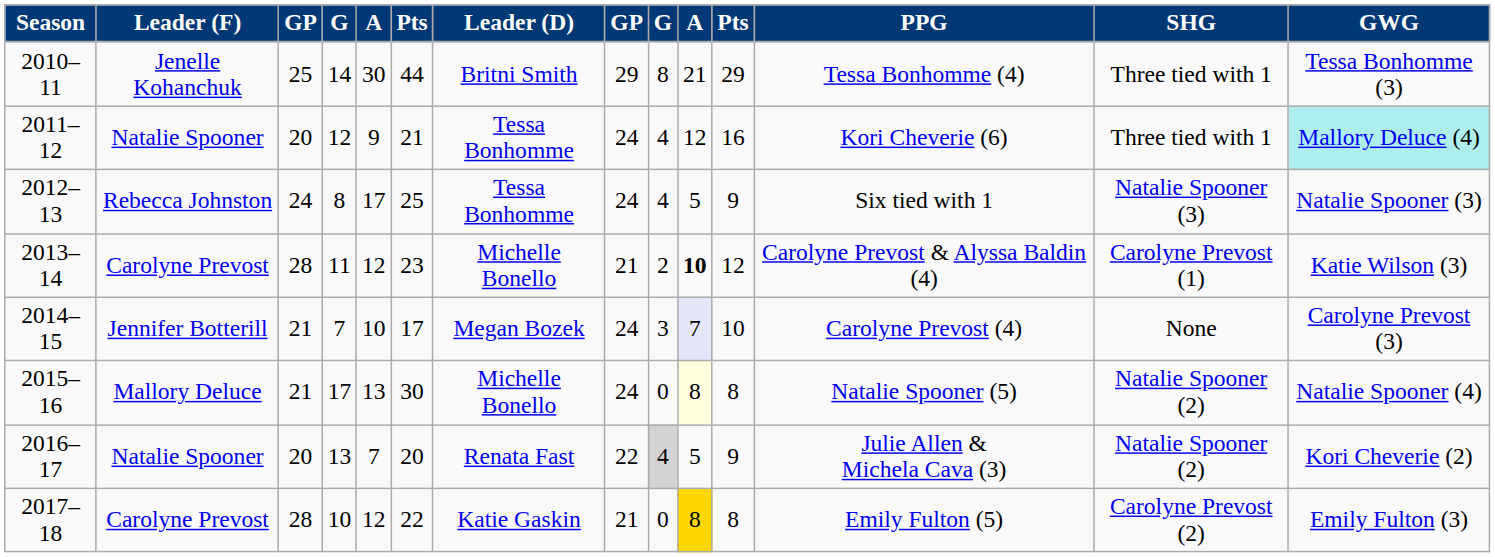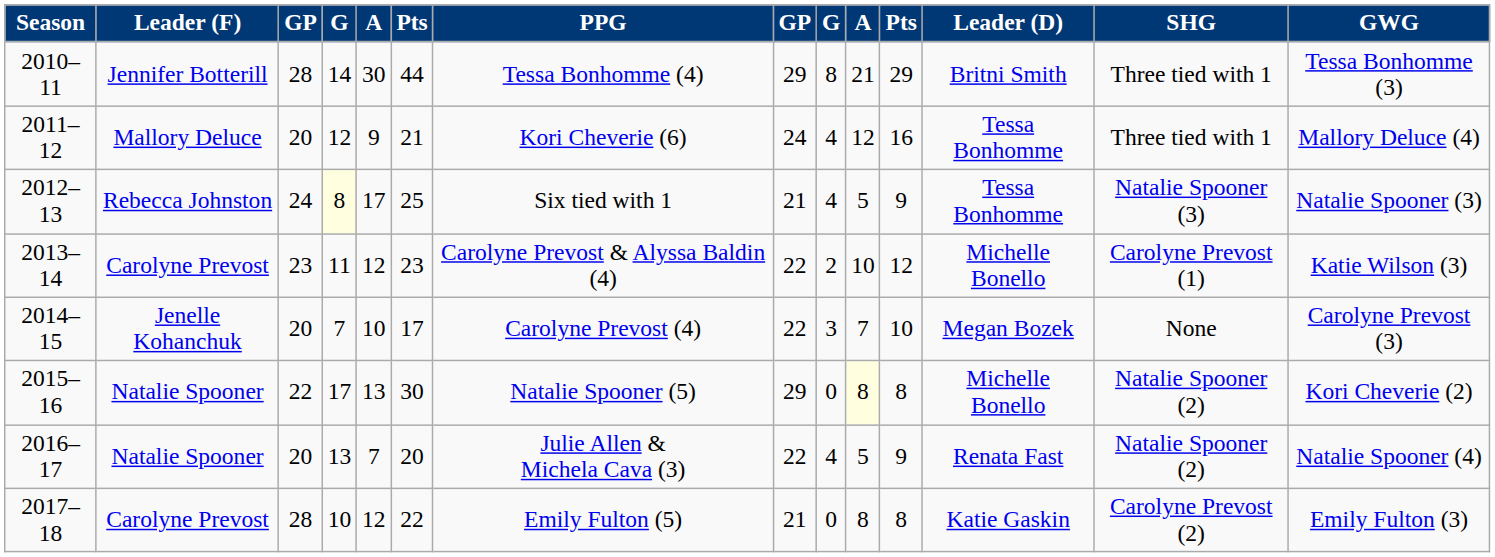columns swapped: Leader (D) <-> PPG
2010–11 | Leader (F): Jenelle Kohanchuk -> Jennifer Botterill
2010–11 | column 3: 25 -> 28
2011–12 | Leader (F): Natalie Spooner -> Mallory Deluce
2011–12 | GWG: paleturquoise background -> no background
2012–13 | column 4: no background -> lightyellow background
2012–13 | column 8: 24 -> 21
2013–14 | column 3: 28 -> 23
2013–14 | column 8: 21 -> 22
2013–14 | column 10: bold -> normal
2014–15 | Leader (F): Jennifer Botterill -> Jenelle Kohanchuk
2014–15 | column 3: 21 -> 20
2014–15 | column 8: 24 -> 22
2014–15 | column 10: lavender background -> no background
2015–16 | Leader (F): Mallory Deluce -> Natalie Spooner
2015–16 | column 3: 21 -> 22
2015–16 | column 8: 24 -> 29
2015–16 | GWG: Natalie Spooner (4) -> Kori Cheverie (2)
2016–17 | column 9: lightgrey background -> no background
2016–17 | GWG: Kori Cheverie (2) -> Natalie Spooner (4)
2017–18 | column 10: gold background -> no background
